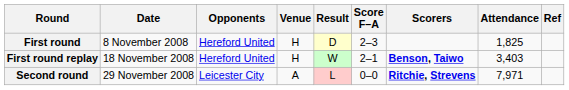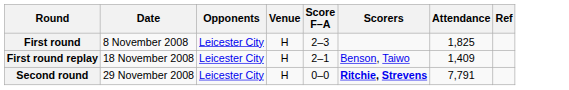- column: Result | D | W | L
First round | Opponents: Hereford United -> Leicester City
First round replay | Opponents: Hereford United -> Leicester City
First round replay | Scorers: bold -> normal
First round replay | Attendance: 3,403 -> 1,409
Second round | Venue: A -> H
Second round | Attendance: 7,971 -> 7,791
